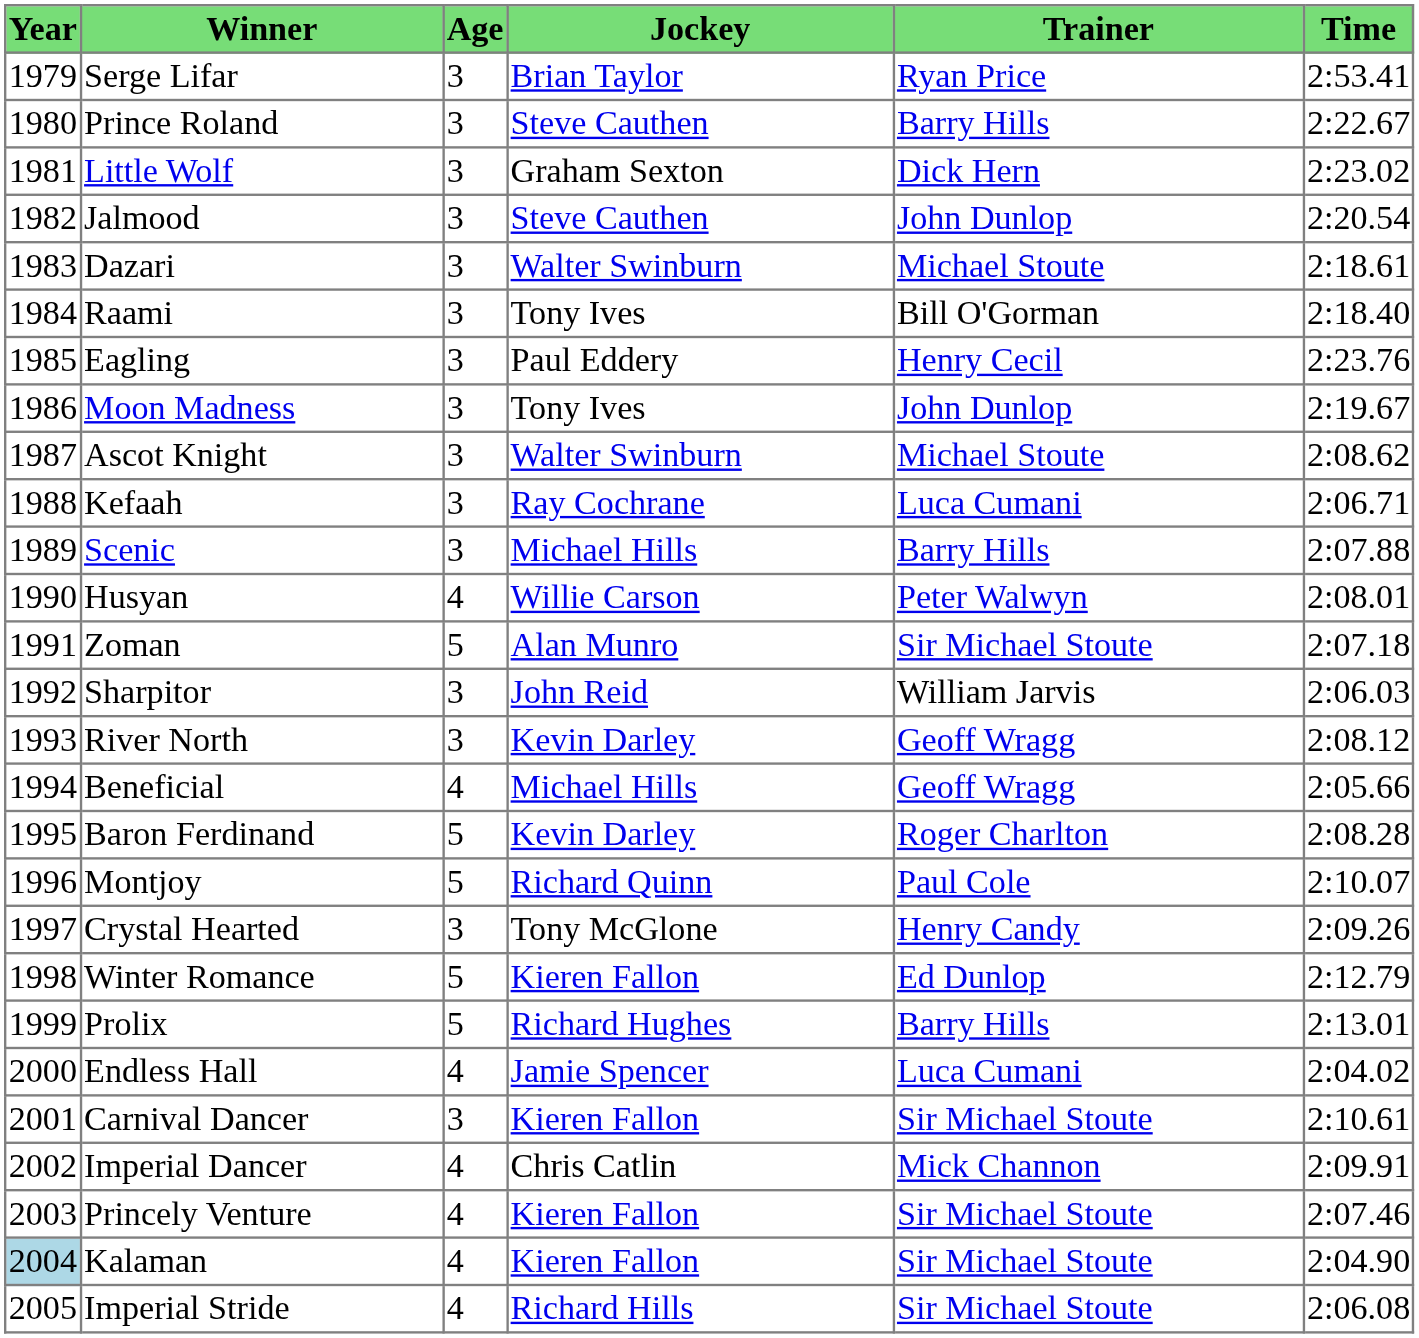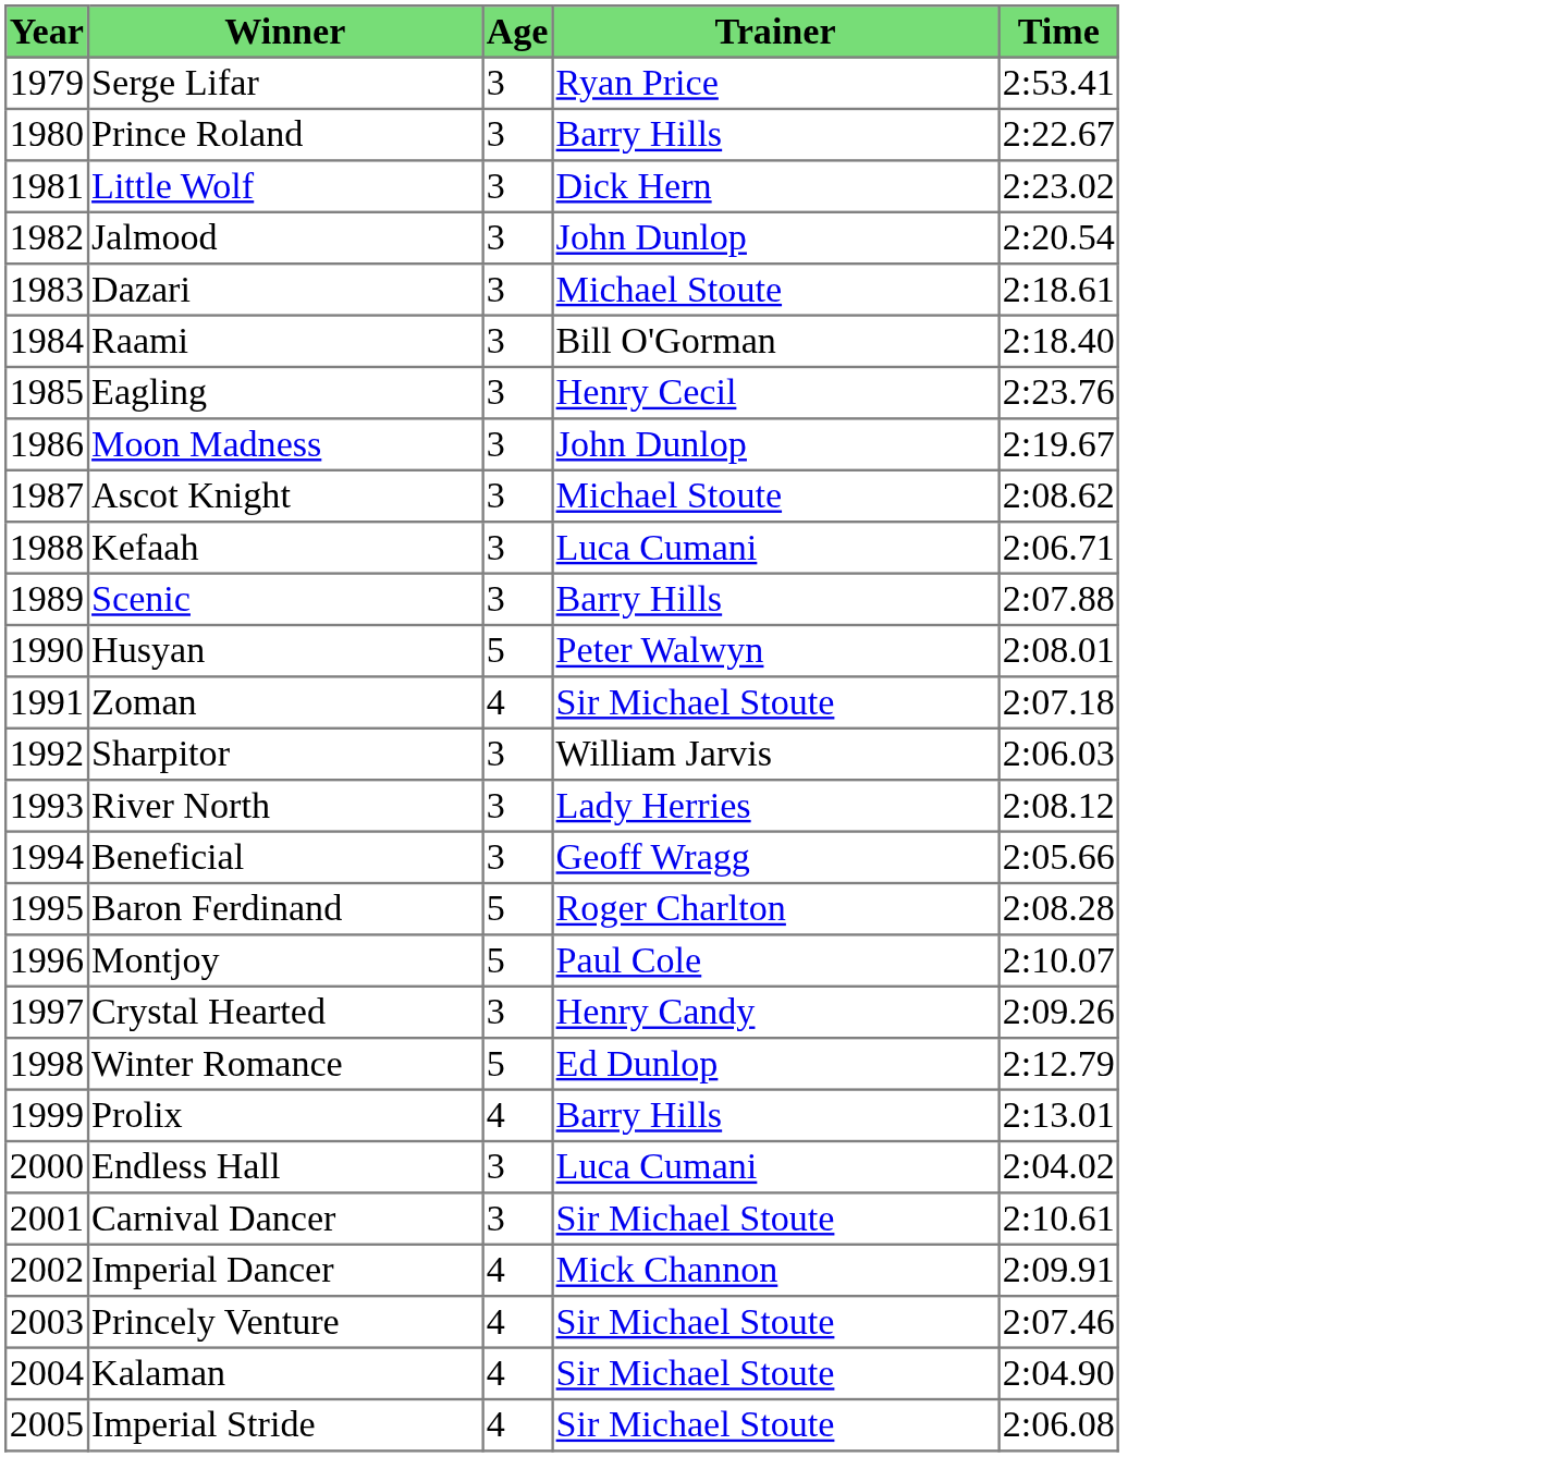- column: Jockey | Brian Taylor | Steve Cauthen | Graham Sexton | Steve Cauthen | Walter Swinburn | Tony Ives | Paul Eddery | Tony Ives | Walter Swinburn | Ray Cochrane | Michael Hills | Willie Carson | Alan Munro | John Reid | Kevin Darley | Michael Hills | Kevin Darley | Richard Quinn | Tony McGlone | Kieren Fallon | Richard Hughes | Jamie Spencer | Kieren Fallon | Chris Catlin | Kieren Fallon | Kieren Fallon | Richard Hills
Husyan | Age: 4 -> 5
Zoman | Age: 5 -> 4
River North | Trainer: Geoff Wragg -> Lady Herries
Beneficial | Age: 4 -> 3
Prolix | Age: 5 -> 4
Endless Hall | Age: 4 -> 3
Kalaman | Year: lightblue background -> no background
